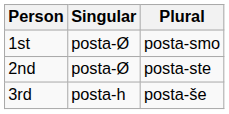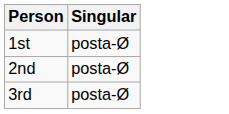- column: Plural | posta-smo | posta-ste | posta-še
3rd | Singular: posta-h -> posta-Ø
